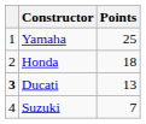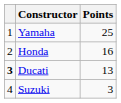Honda | Points: 18 -> 16
Suzuki | Points: 7 -> 3
